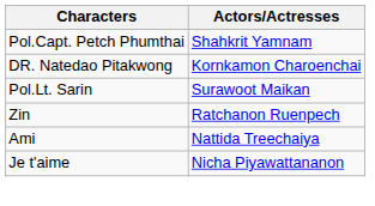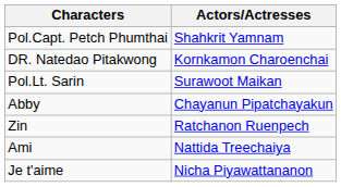+ row: Abby | Chayanun Pipatchayakun
